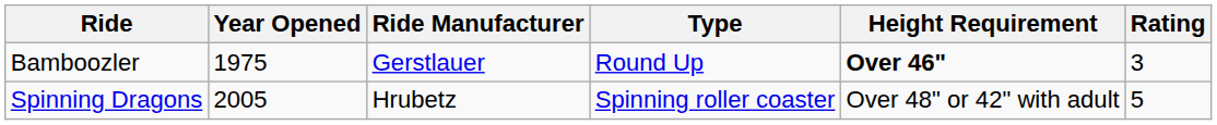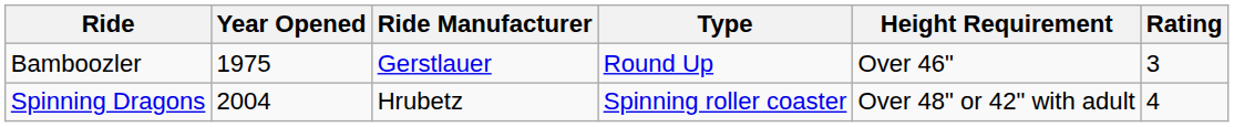Bamboozler | Height Requirement: bold -> normal
Spinning Dragons | Year Opened: 2005 -> 2004
Spinning Dragons | Rating: 5 -> 4
